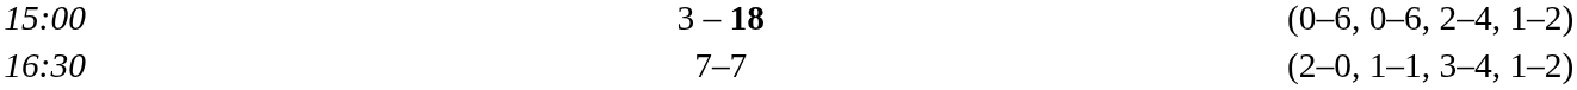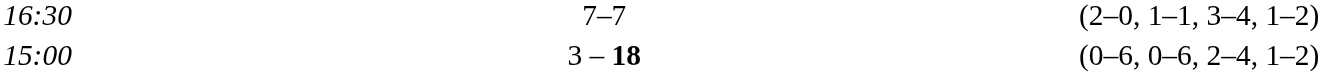rows swapped: 15:00 <-> 16:30
